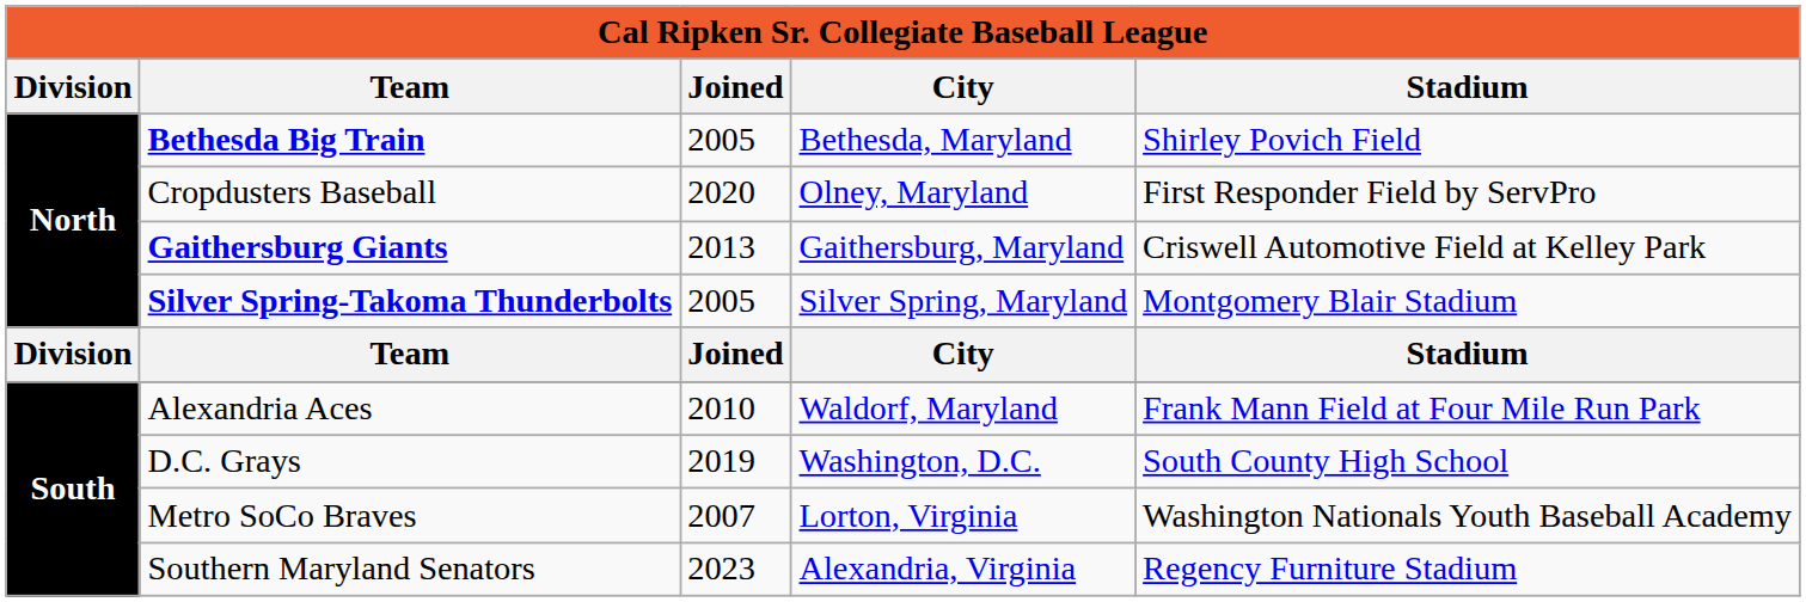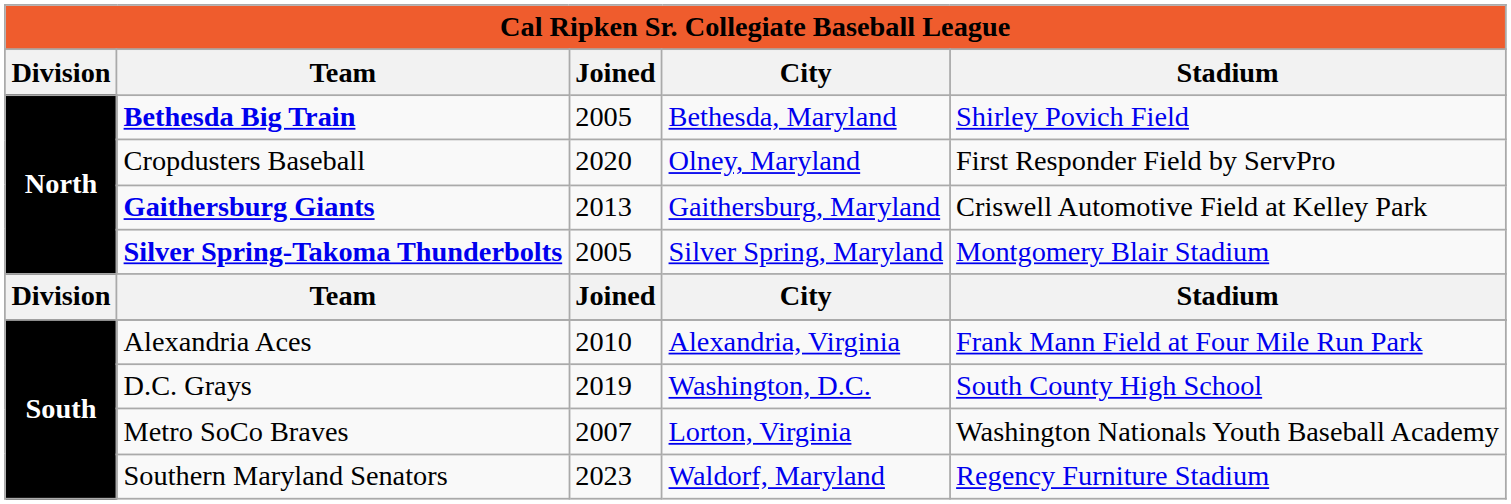Alexandria Aces | City: Waldorf, Maryland -> Alexandria, Virginia
Southern Maryland Senators | City: Alexandria, Virginia -> Waldorf, Maryland
